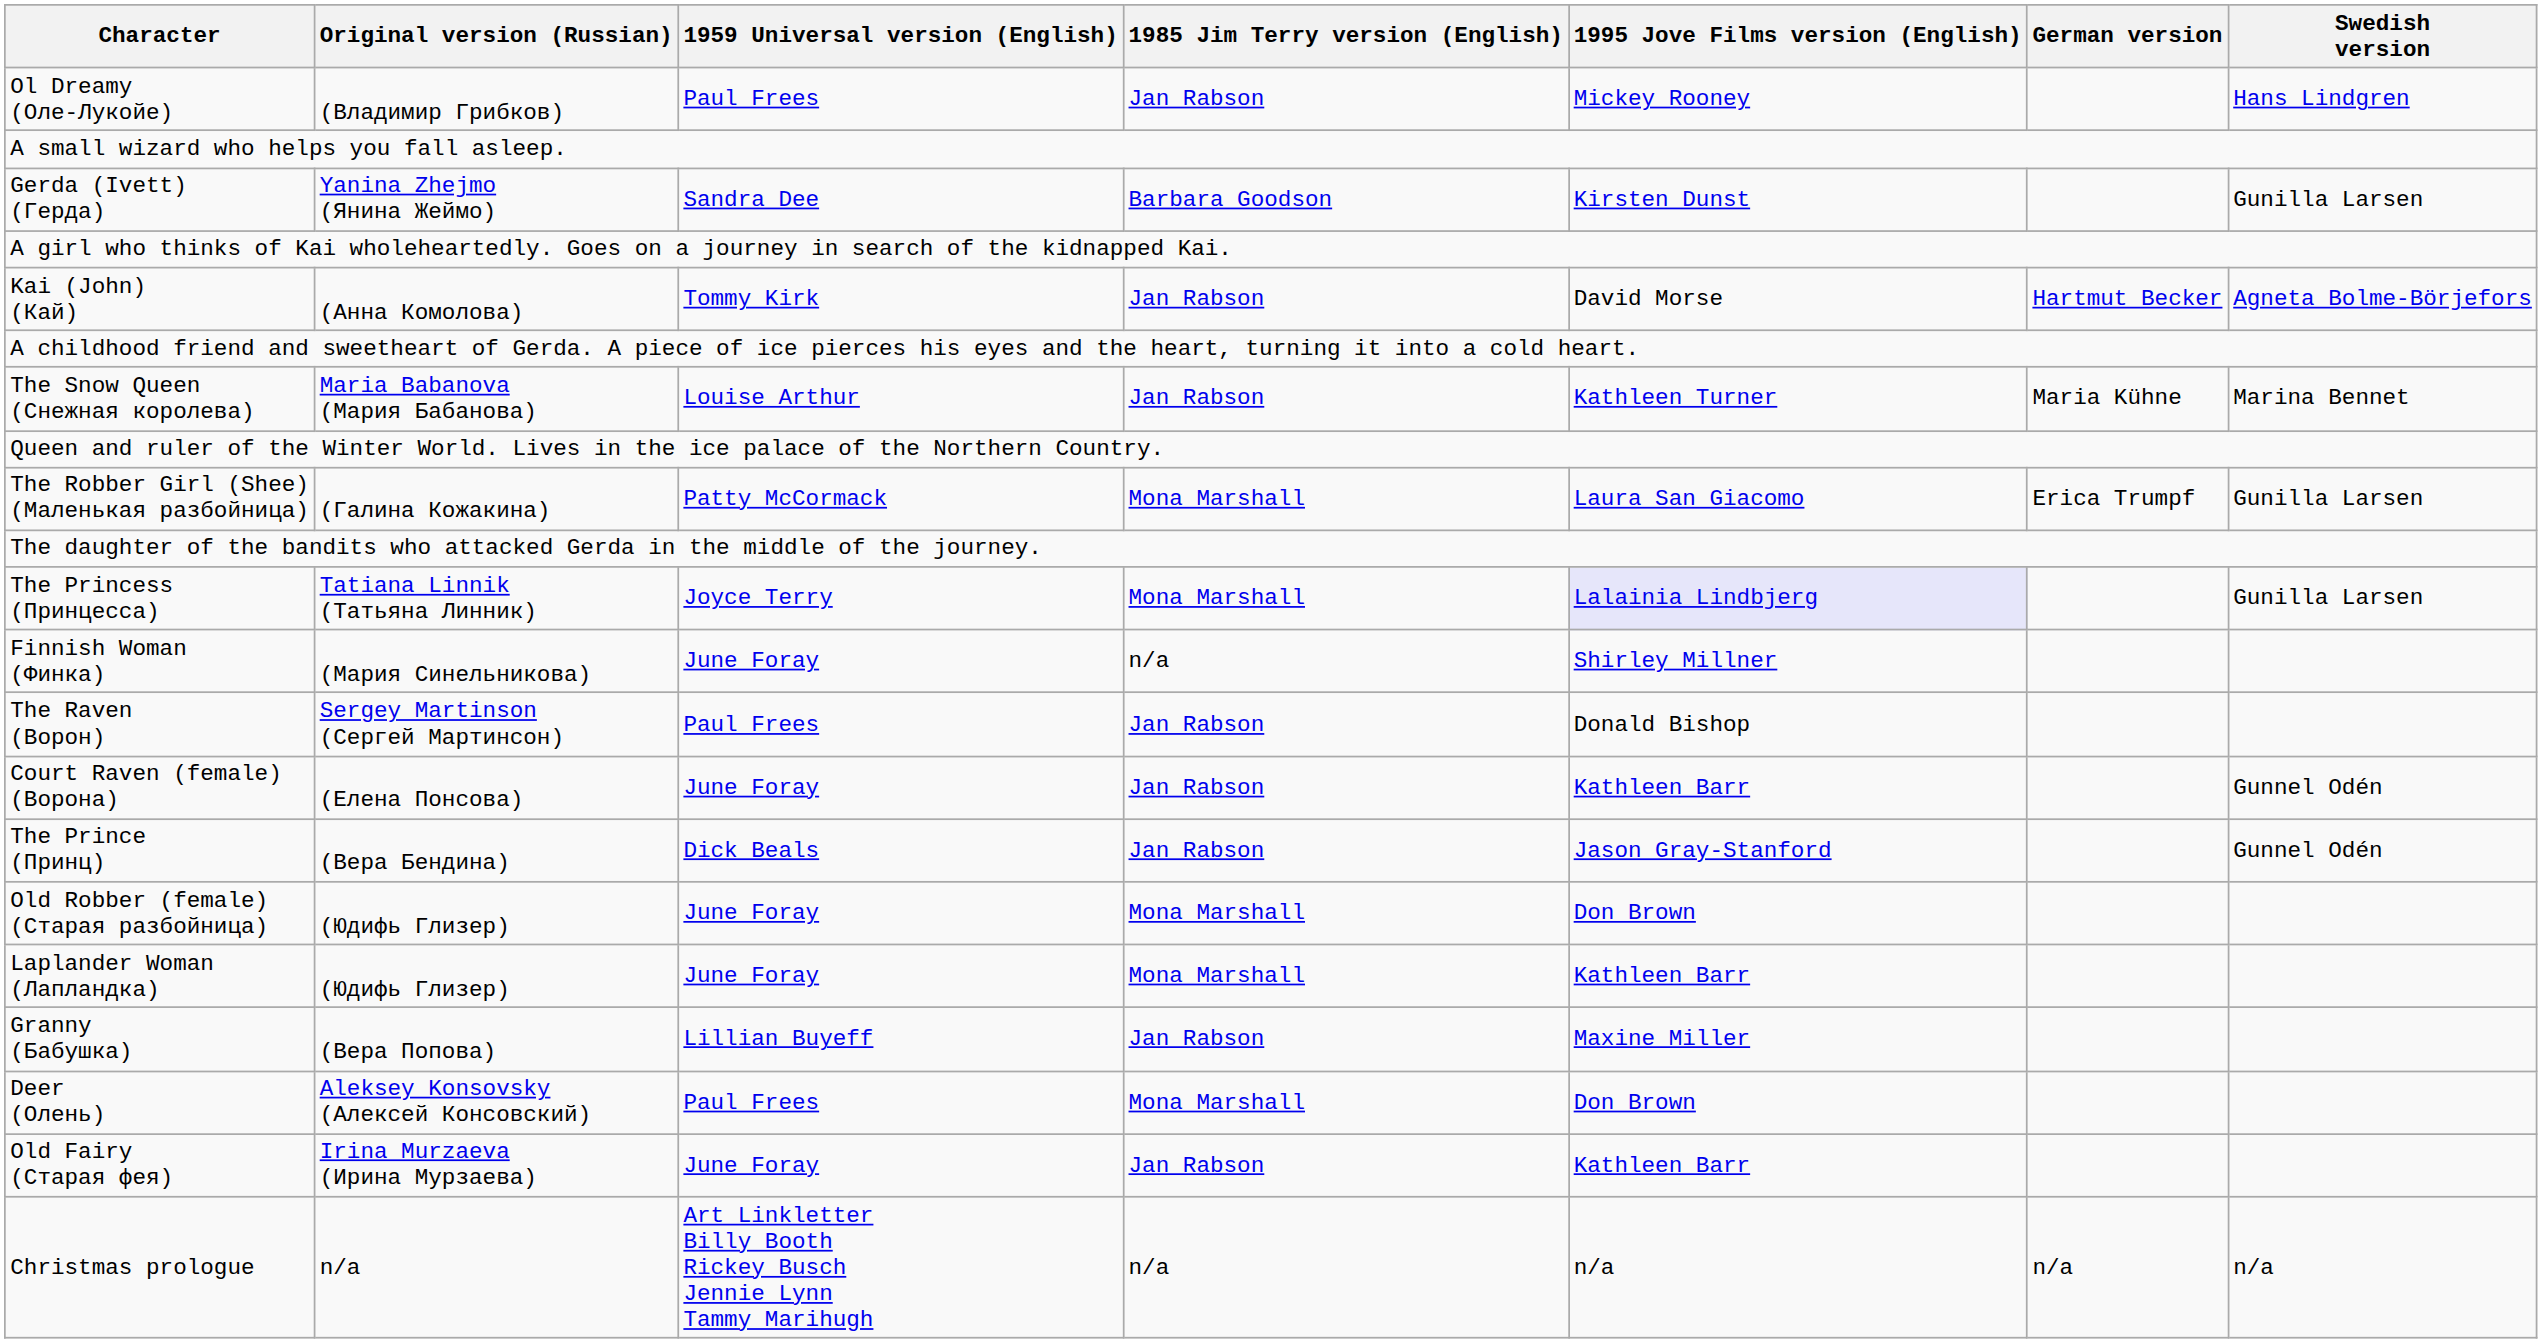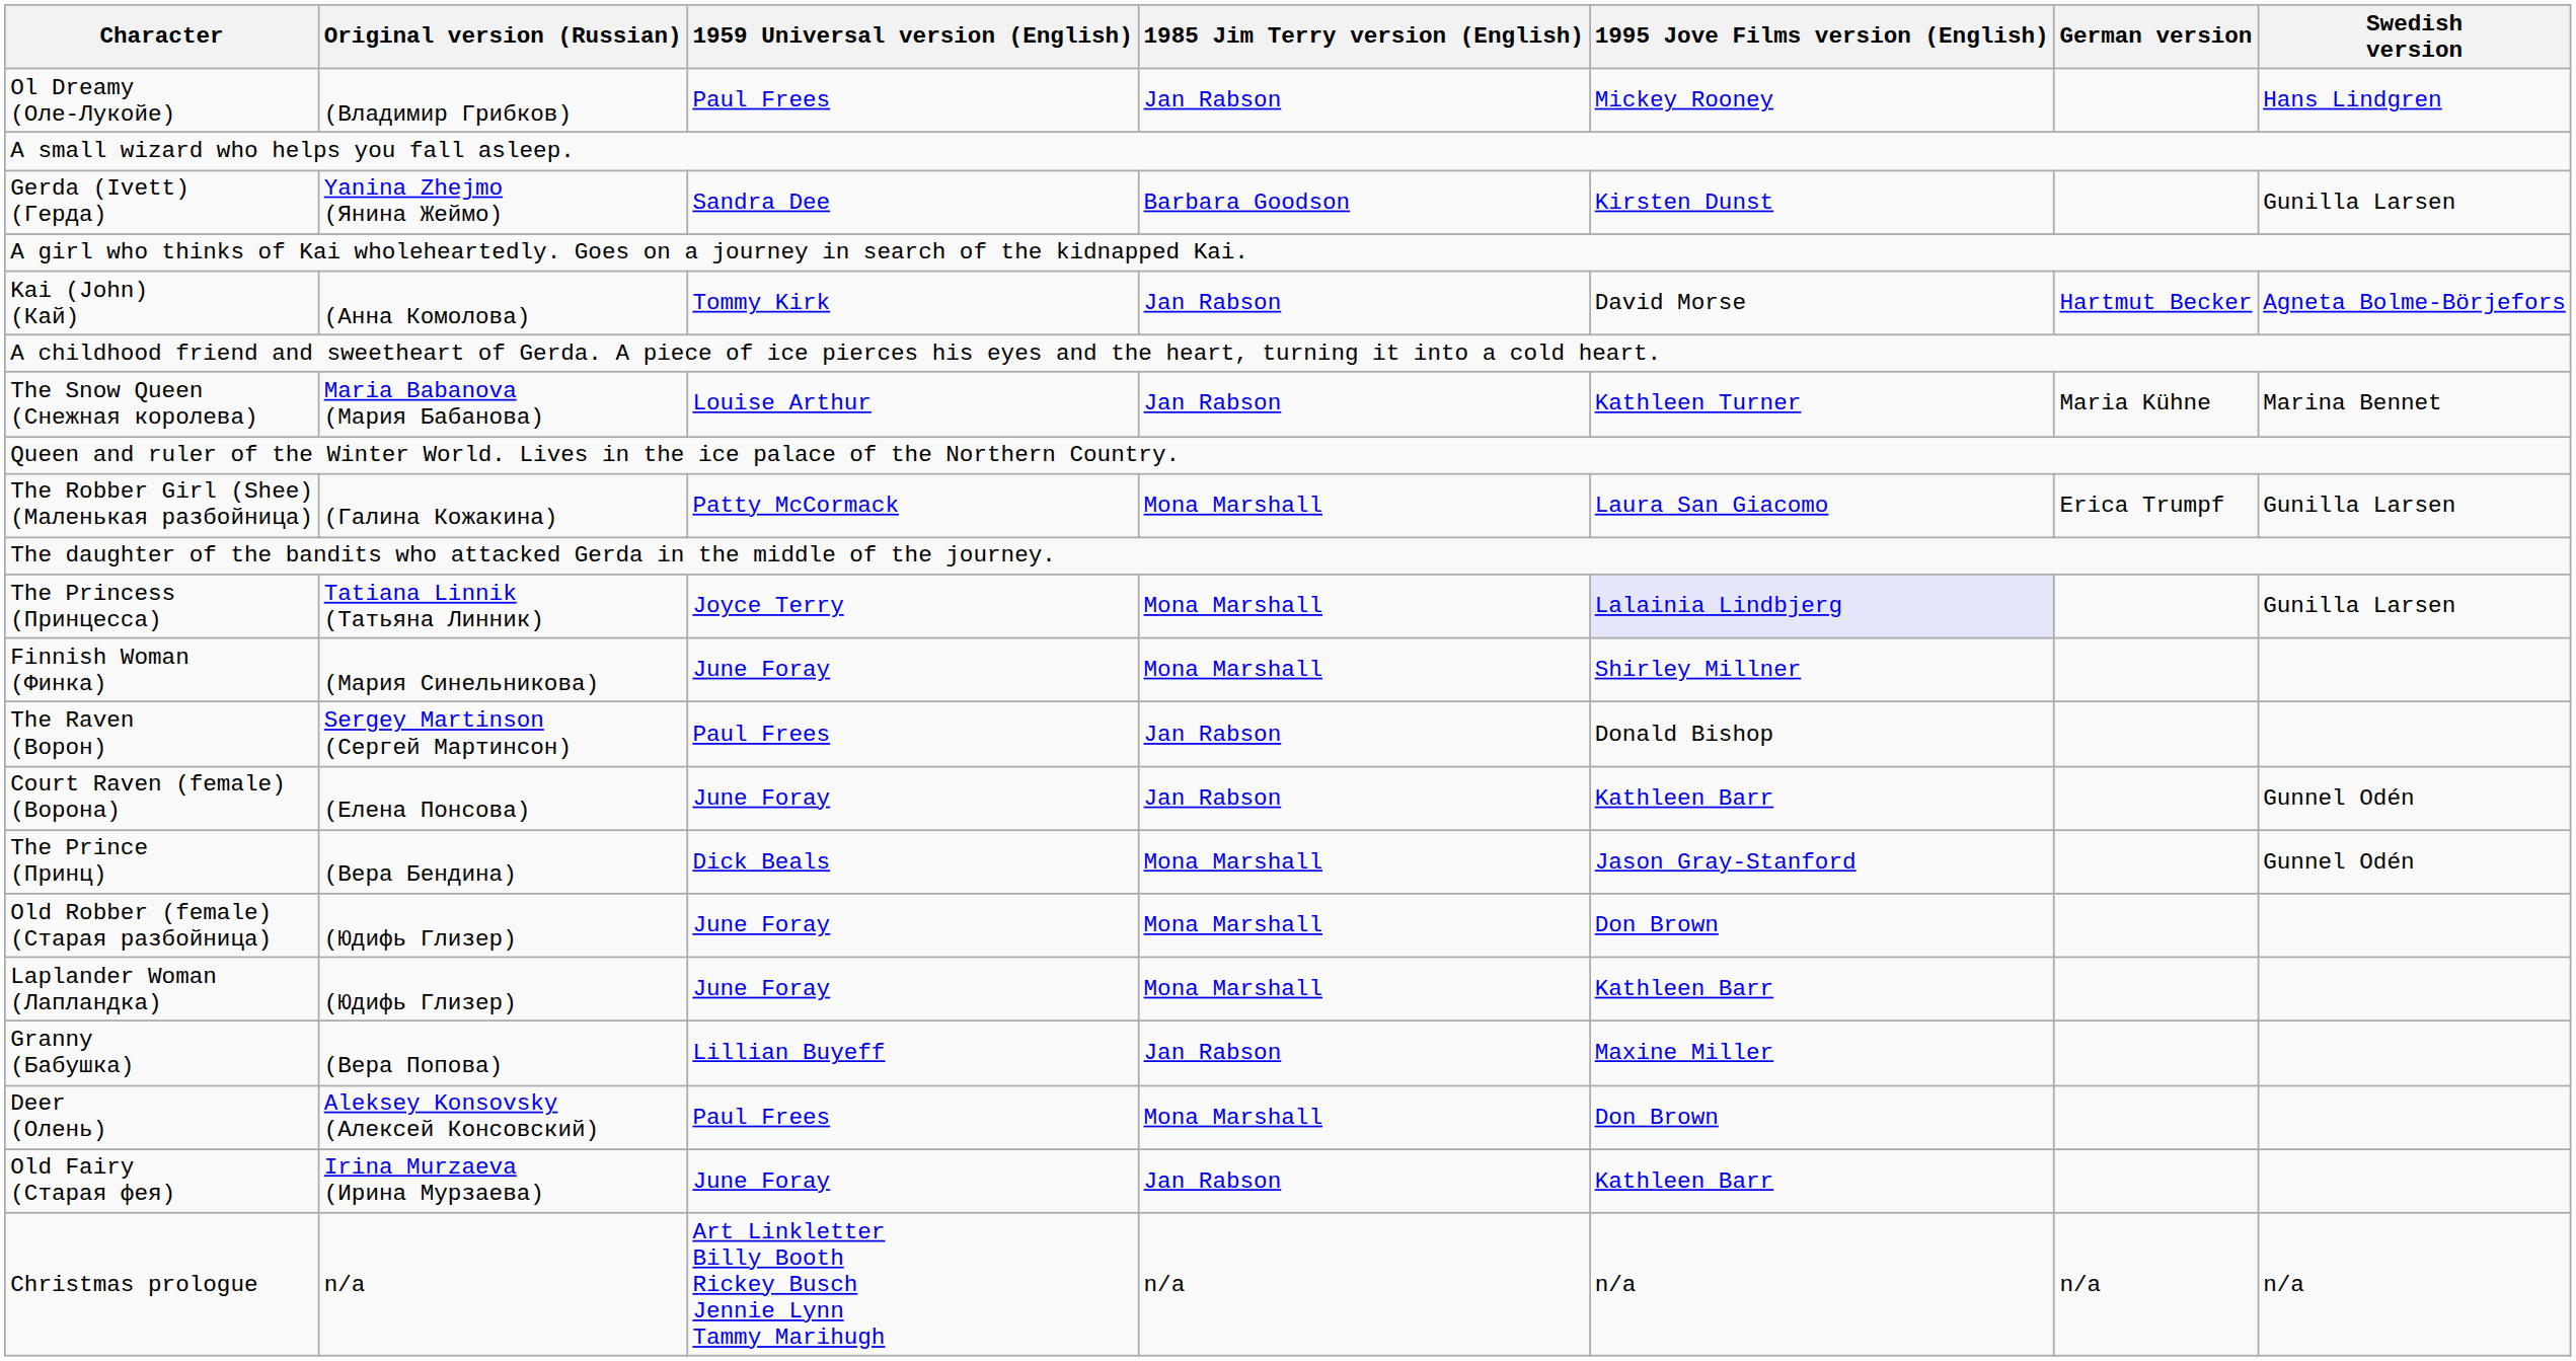Finnish Woman (Финка) | 1985 Jim Terry version (English): n/a -> Mona Marshall
The Prince (Принц) | 1985 Jim Terry version (English): Jan Rabson -> Mona Marshall
